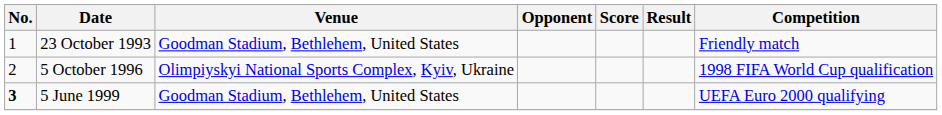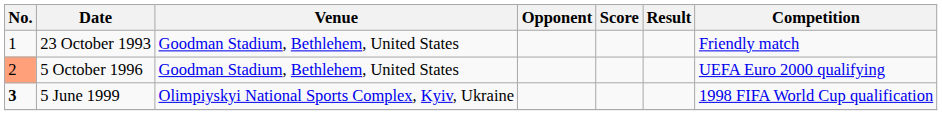5 October 1996 | No.: no background -> lightsalmon background
5 October 1996 | Venue: Olimpiyskyi National Sports Complex, Kyiv, Ukraine -> Goodman Stadium, Bethlehem, United States
5 October 1996 | Competition: 1998 FIFA World Cup qualification -> UEFA Euro 2000 qualifying
5 June 1999 | Venue: Goodman Stadium, Bethlehem, United States -> Olimpiyskyi National Sports Complex, Kyiv, Ukraine
5 June 1999 | Competition: UEFA Euro 2000 qualifying -> 1998 FIFA World Cup qualification
